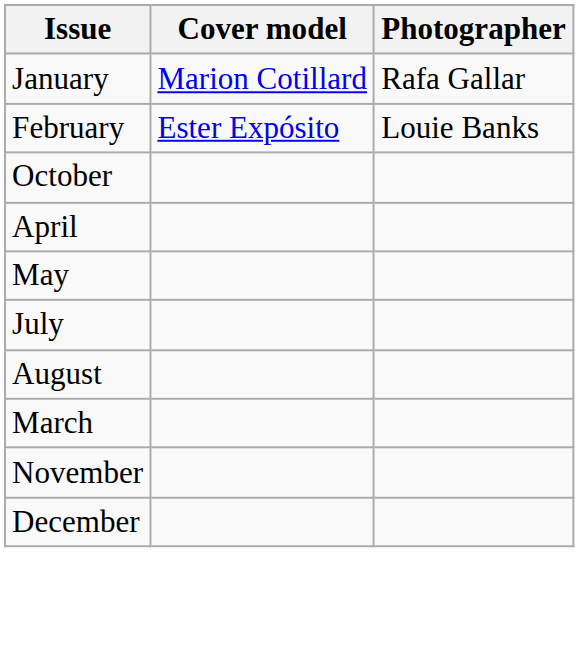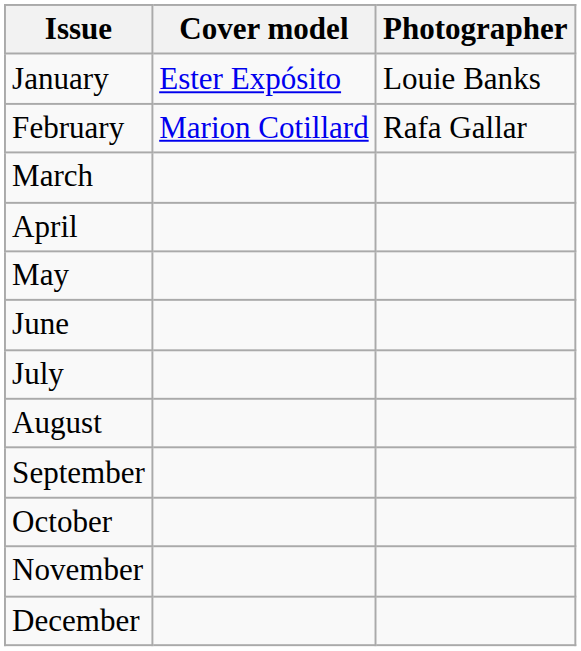January | Cover model: Marion Cotillard -> Ester Expósito
January | Photographer: Rafa Gallar -> Louie Banks
February | Cover model: Ester Expósito -> Marion Cotillard
February | Photographer: Louie Banks -> Rafa Gallar
rows swapped: March <-> October
+ row: June
+ row: September
